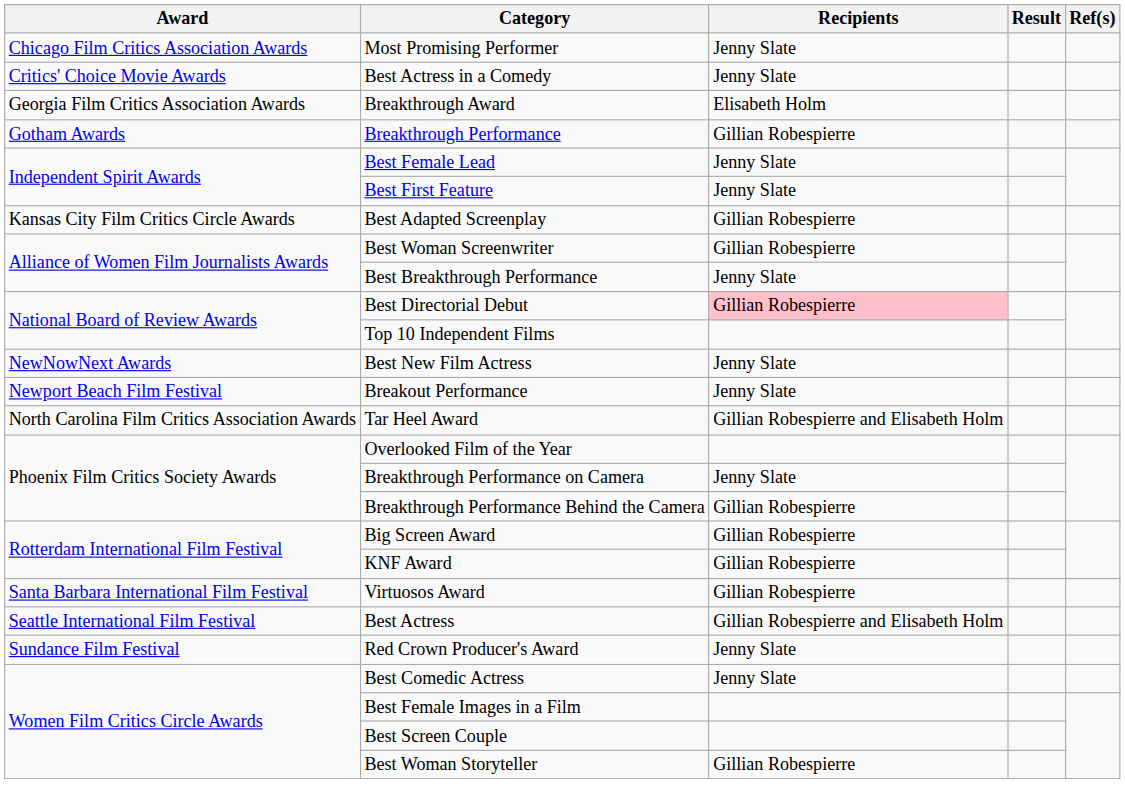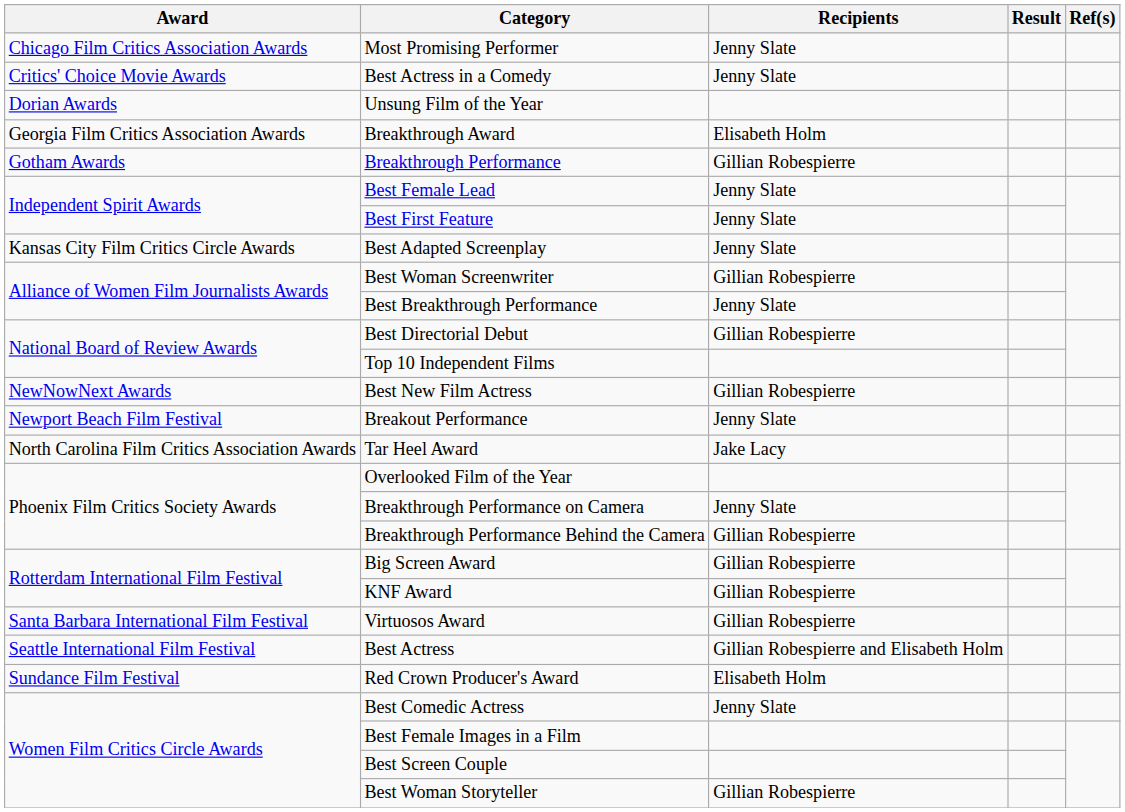+ row: Dorian Awards | Unsung Film of the Year
Best Adapted Screenplay | Recipients: Gillian Robespierre -> Jenny Slate
Best Directorial Debut | Recipients: pink background -> no background
Best New Film Actress | Recipients: Jenny Slate -> Gillian Robespierre
Tar Heel Award | Recipients: Gillian Robespierre and Elisabeth Holm -> Jake Lacy
Red Crown Producer's Award | Recipients: Jenny Slate -> Elisabeth Holm
